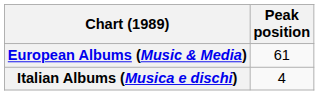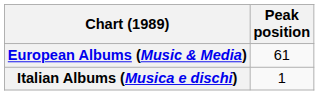Italian Albums (Musica e dischi) | Peak position: 4 -> 1
